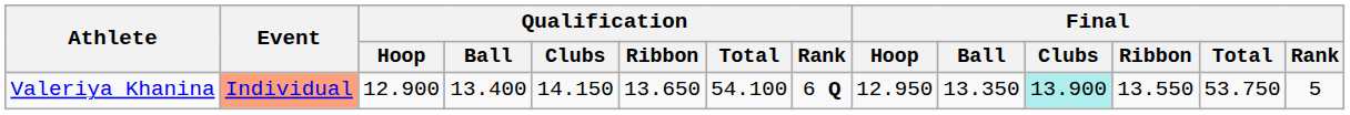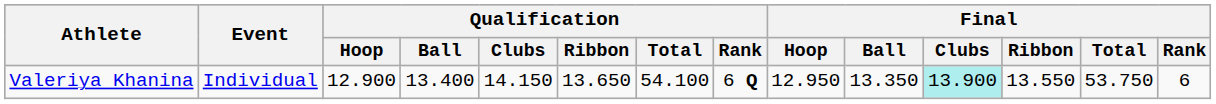Valeriya Khanina | Event: lightsalmon background -> no background
Valeriya Khanina | Final / Rank: 5 -> 6
